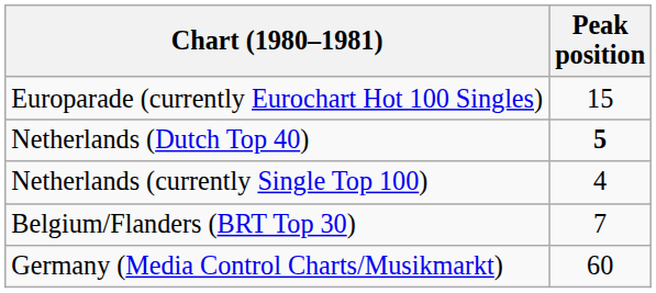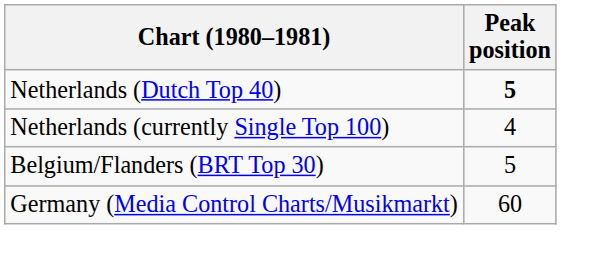- row: Europarade (currently Eurochart Hot 100 Singles) | 15
Belgium/Flanders (BRT Top 30) | Peak position: 7 -> 5
